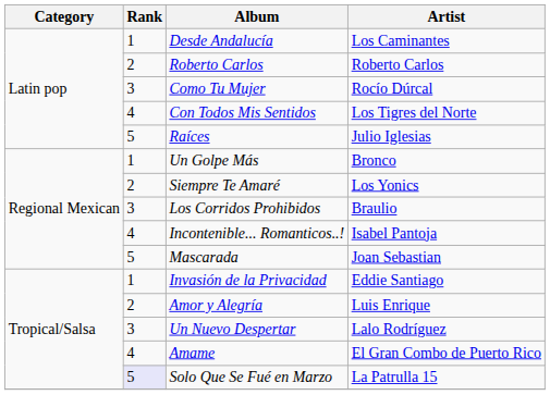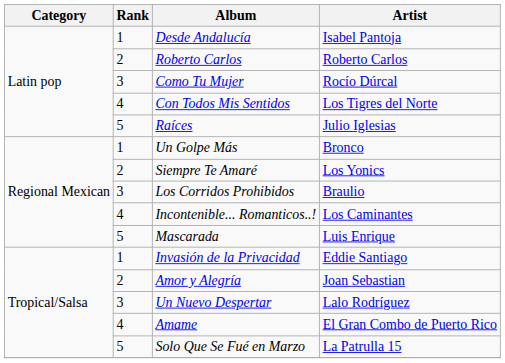Desde Andalucía | Artist: Los Caminantes -> Isabel Pantoja
Incontenible... Romanticos..! | Artist: Isabel Pantoja -> Los Caminantes
Mascarada | Artist: Joan Sebastian -> Luis Enrique
Amor y Alegría | Artist: Luis Enrique -> Joan Sebastian
Solo Que Se Fué en Marzo | Rank: lavender background -> no background
